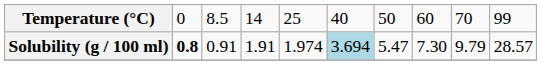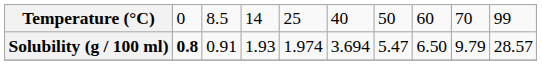Solubility (g / 100 ml) | column 4: 1.91 -> 1.93
Solubility (g / 100 ml) | column 6: lightblue background -> no background
Solubility (g / 100 ml) | column 8: 7.30 -> 6.50
